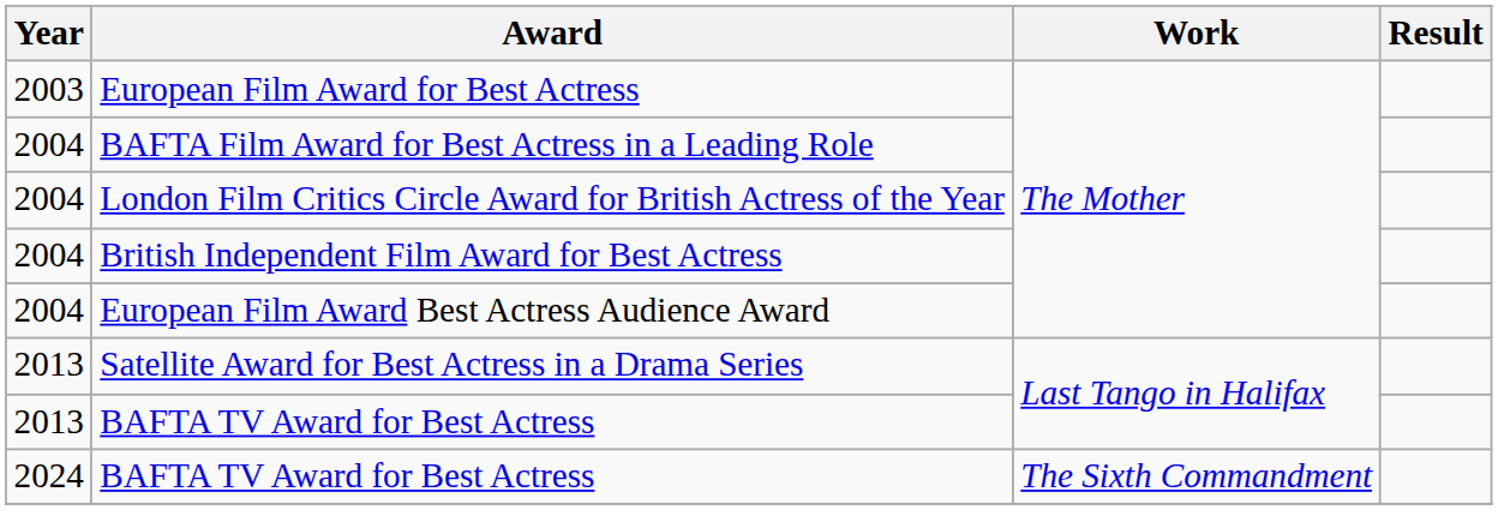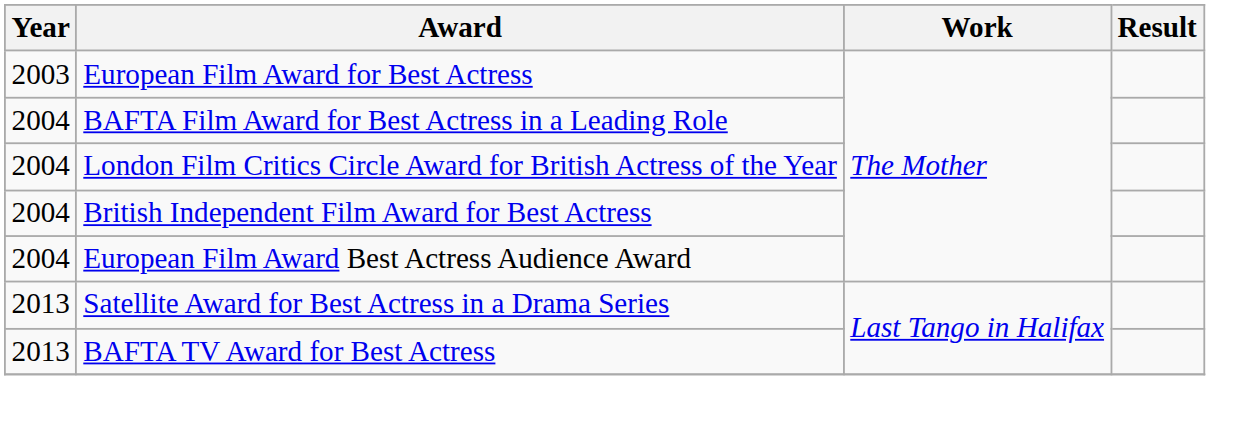- row: 2024 | BAFTA TV Award for Best Actress | The Sixth Commandment
